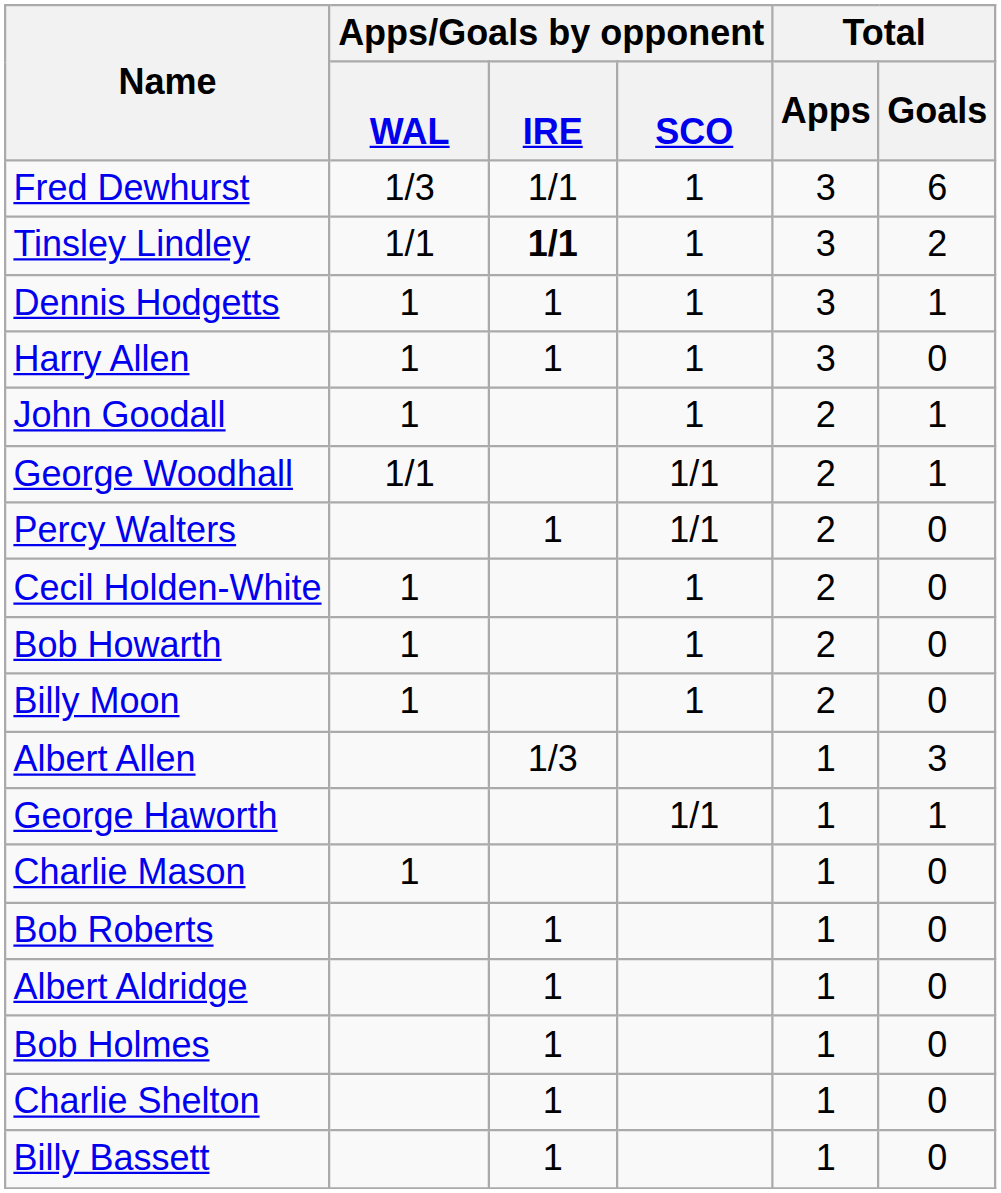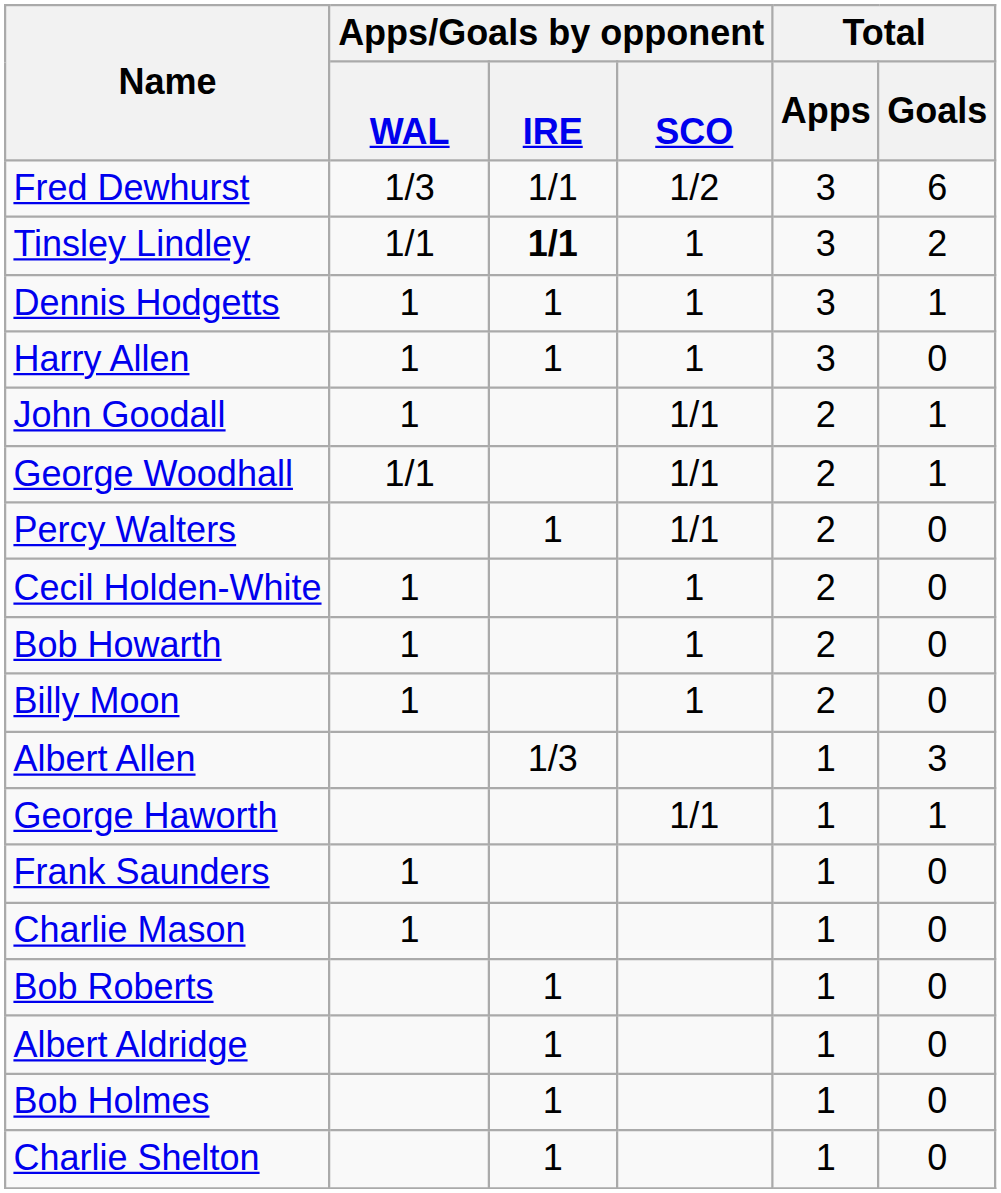Fred Dewhurst | Apps/Goals by opponent / SCO: 1 -> 1/2
John Goodall | Apps/Goals by opponent / SCO: 1 -> 1/1
+ row: Frank Saunders | 1 | 1 | 0
- row: Billy Bassett | 1 | 1 | 0
